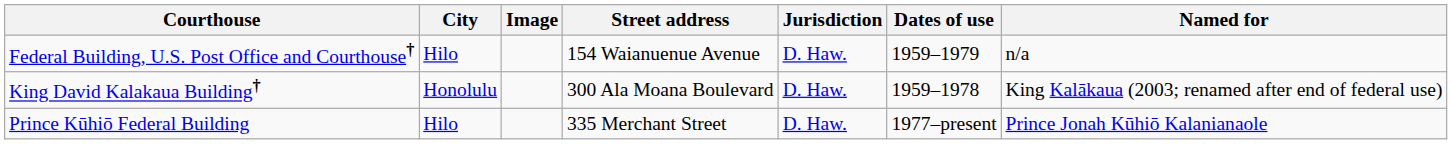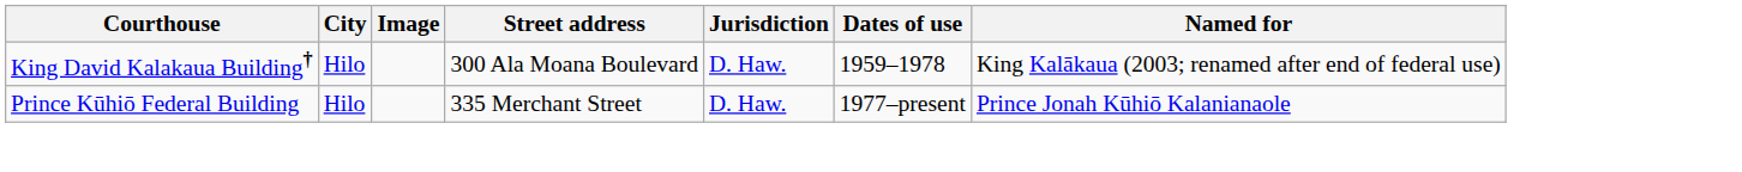- row: Federal Building, U.S. Post Office and Courthouse† | Hilo | 154 Waianuenue Avenue | D. Haw. | 1959–1979 | n/a
King David Kalakaua Building† | City: Honolulu -> Hilo
